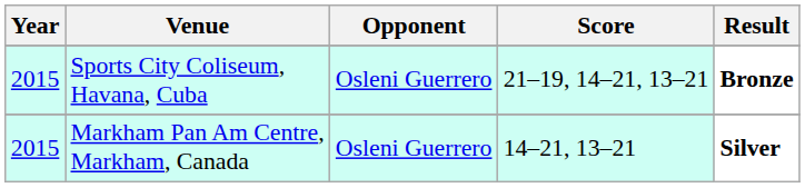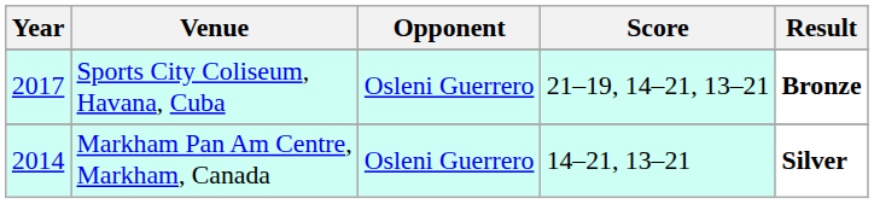Sports City Coliseum, Havana, Cuba | Year: 2015 -> 2017
Markham Pan Am Centre, Markham, Canada | Year: 2015 -> 2014
